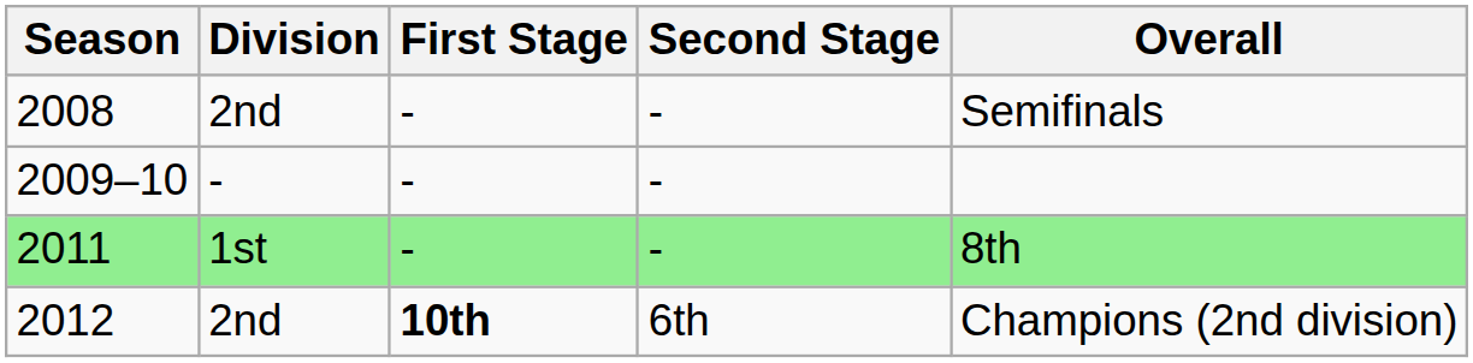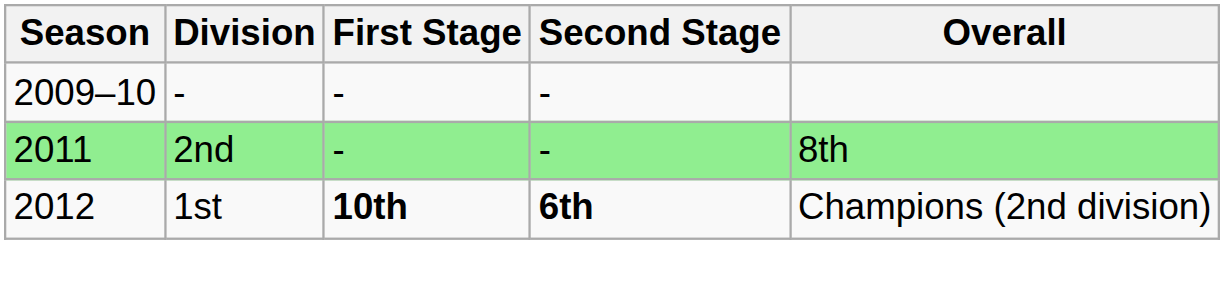- row: 2008 | 2nd | - | - | Semifinals
2011 | Division: 1st -> 2nd
2012 | Division: 2nd -> 1st
2012 | Second Stage: normal -> bold
